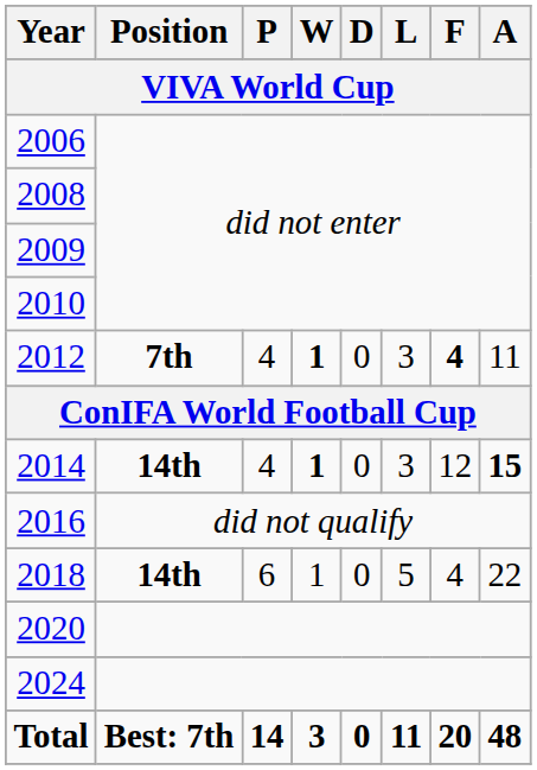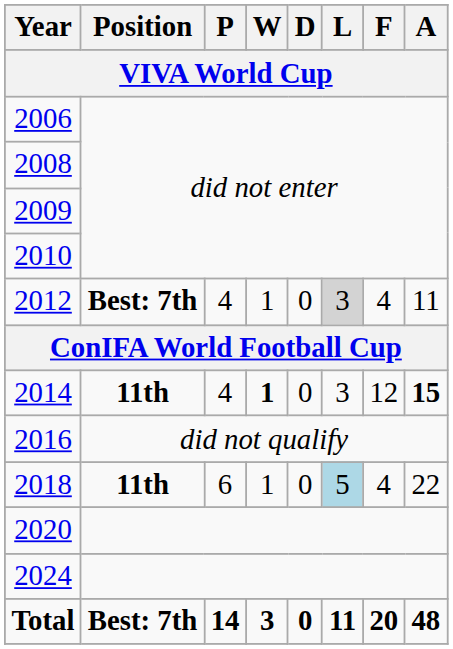2012 | Position: 7th -> Best: 7th
2012 | W: bold -> normal
2012 | L: no background -> lightgrey background
2012 | F: bold -> normal
2014 | Position: 14th -> 11th
2018 | Position: 14th -> 11th
2018 | L: no background -> lightblue background
